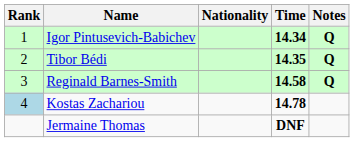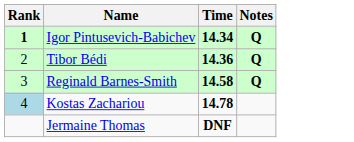- column: Nationality
Igor Pintusevich-Babichev | Rank: normal -> bold
Tibor Bédi | Time: 14.35 -> 14.36
